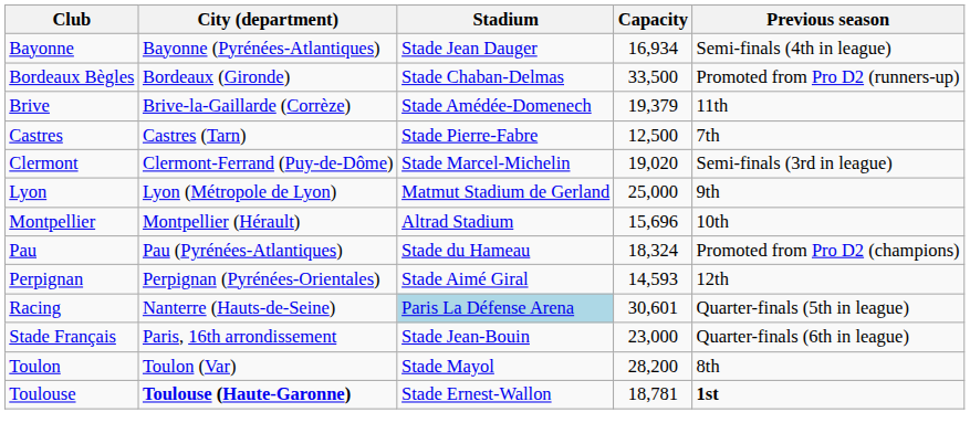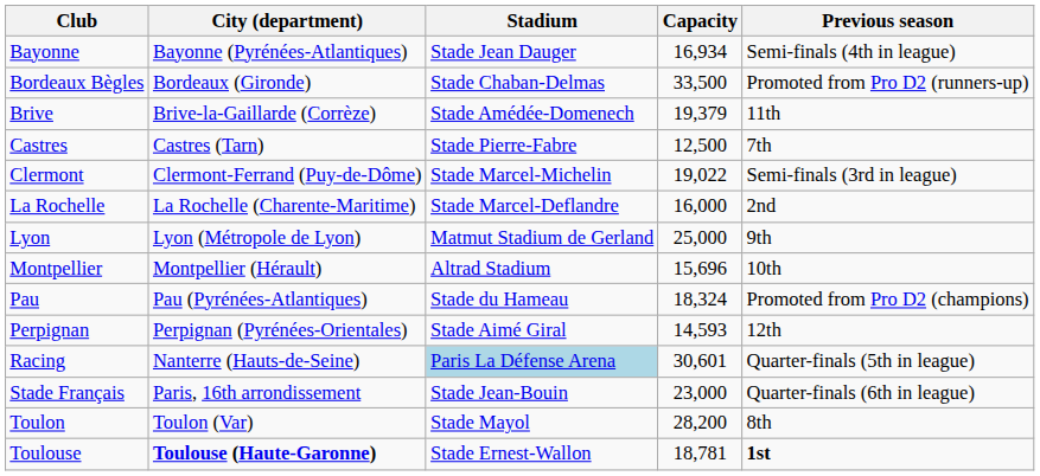Clermont | Capacity: 19,020 -> 19,022
+ row: La Rochelle | La Rochelle (Charente-Maritime) | Stade Marcel-Deflandre | 16,000 | 2nd
